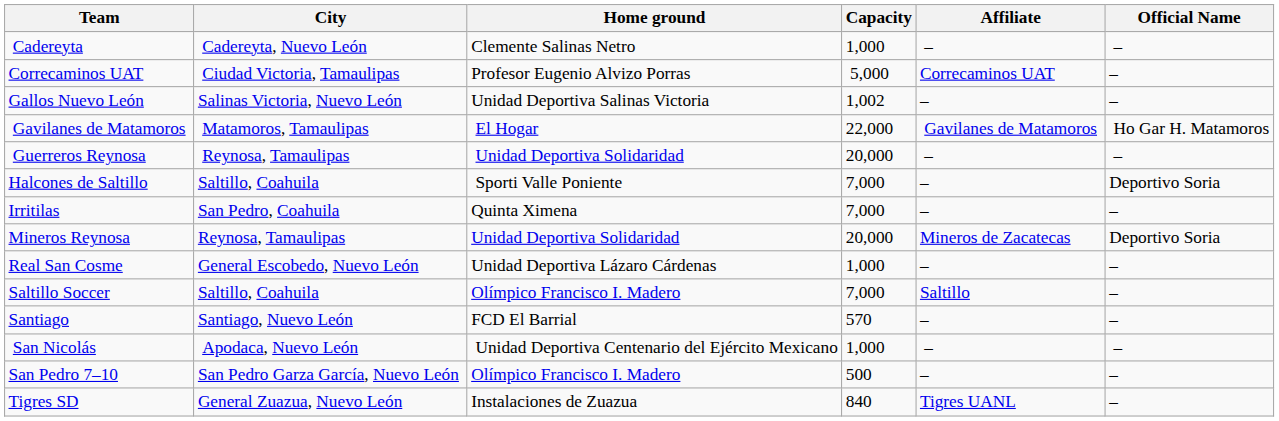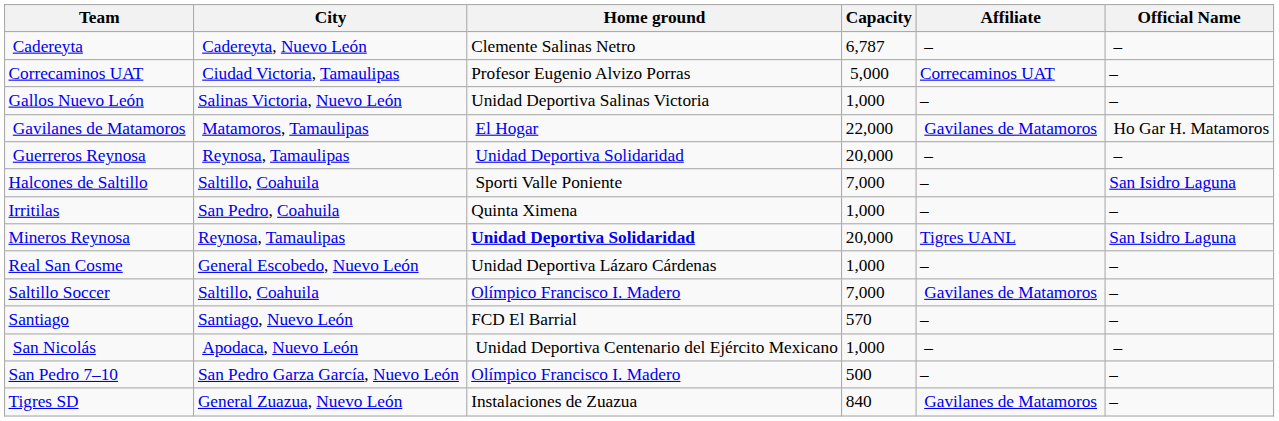Cadereyta | Capacity: 1,000 -> 6,787
Gallos Nuevo León | Capacity: 1,002 -> 1,000
Halcones de Saltillo | Official Name: Deportivo Soria -> San Isidro Laguna
Irritilas | Capacity: 7,000 -> 1,000
Mineros Reynosa | Home ground: normal -> bold
Mineros Reynosa | Affiliate: Mineros de Zacatecas -> Tigres UANL
Mineros Reynosa | Official Name: Deportivo Soria -> San Isidro Laguna
Saltillo Soccer | Affiliate: Saltillo -> Gavilanes de Matamoros
Tigres SD | Affiliate: Tigres UANL -> Gavilanes de Matamoros
